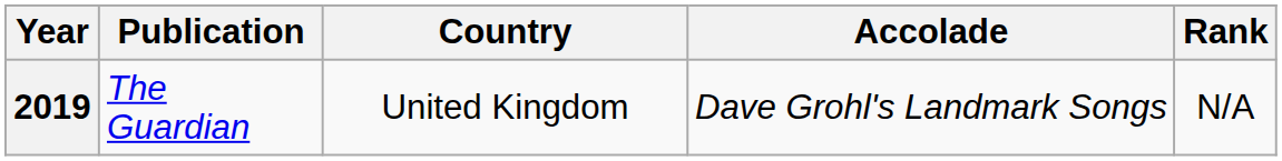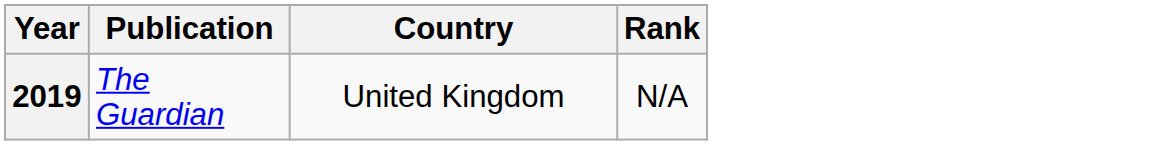- column: Accolade | Dave Grohl's Landmark Songs
